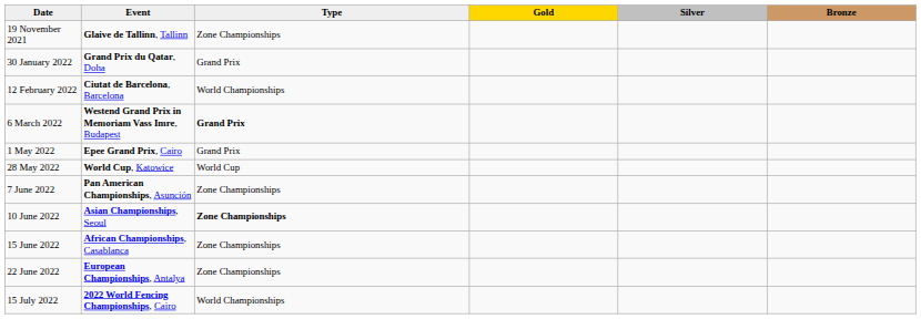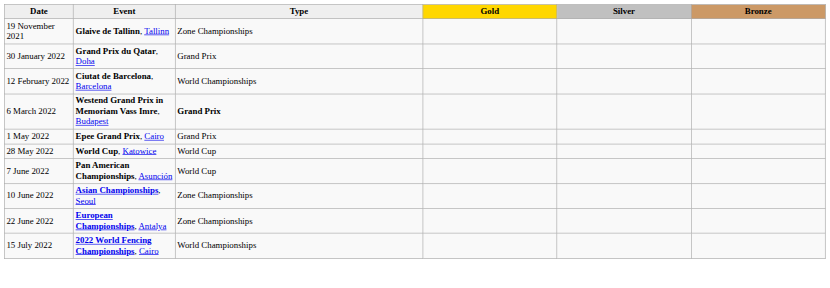7 June 2022 | Type: Zone Championships -> World Cup
10 June 2022 | Type: bold -> normal
- row: 15 June 2022 | African Championships, Casablanca | Zone Championships
